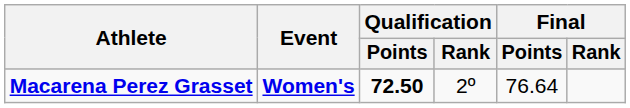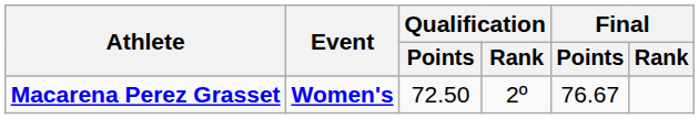Macarena Perez Grasset | Qualification / Points: bold -> normal
Macarena Perez Grasset | Final / Points: 76.64 -> 76.67
